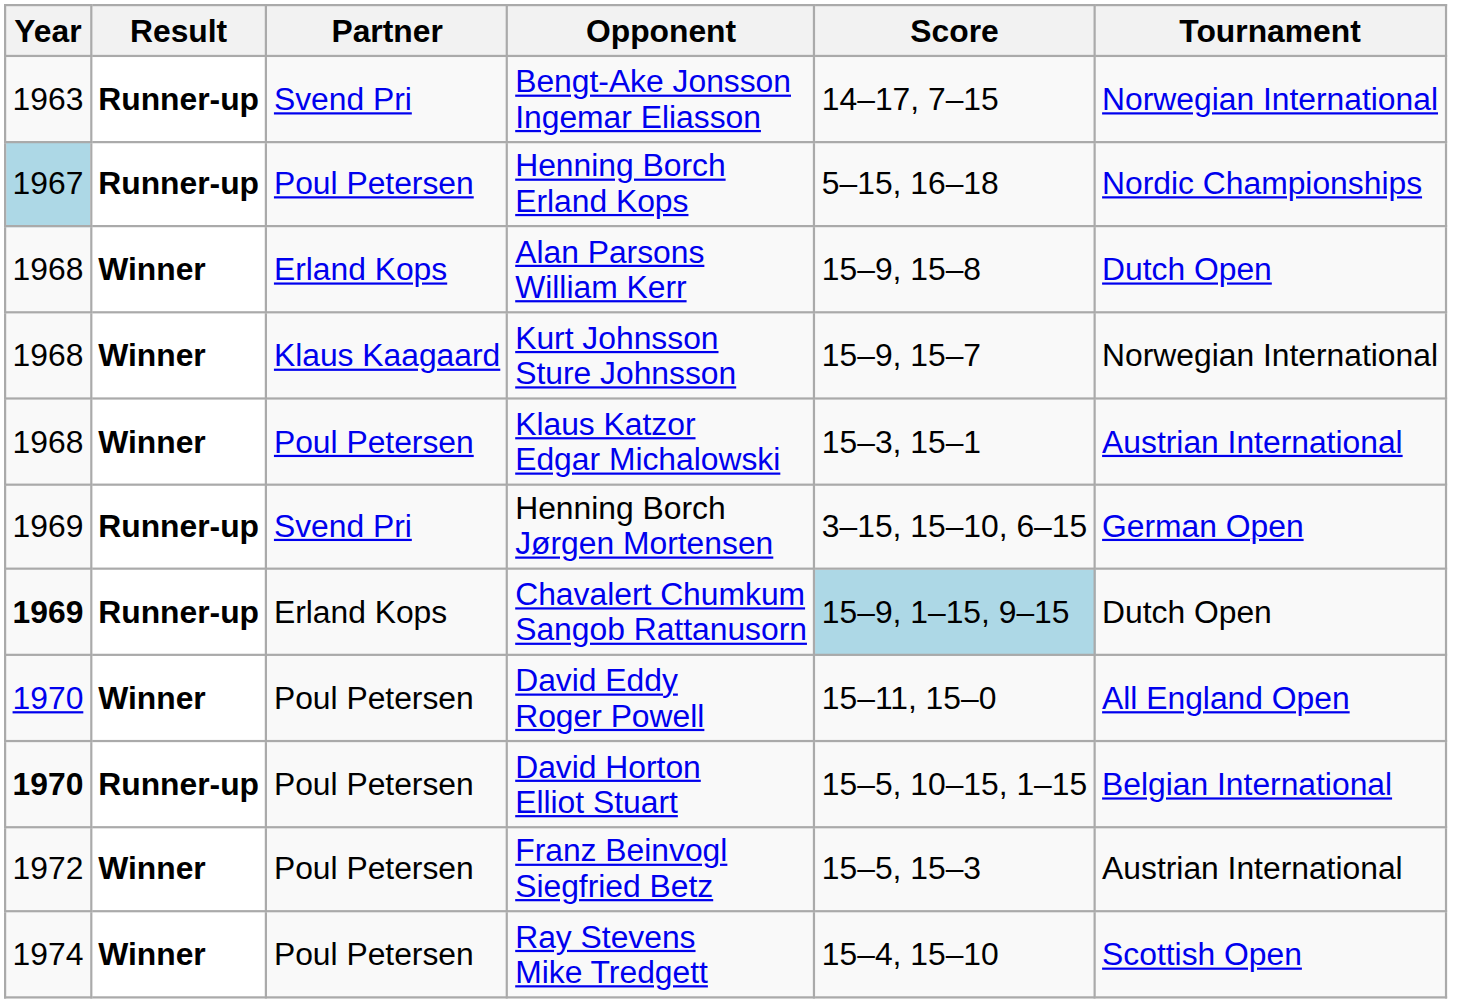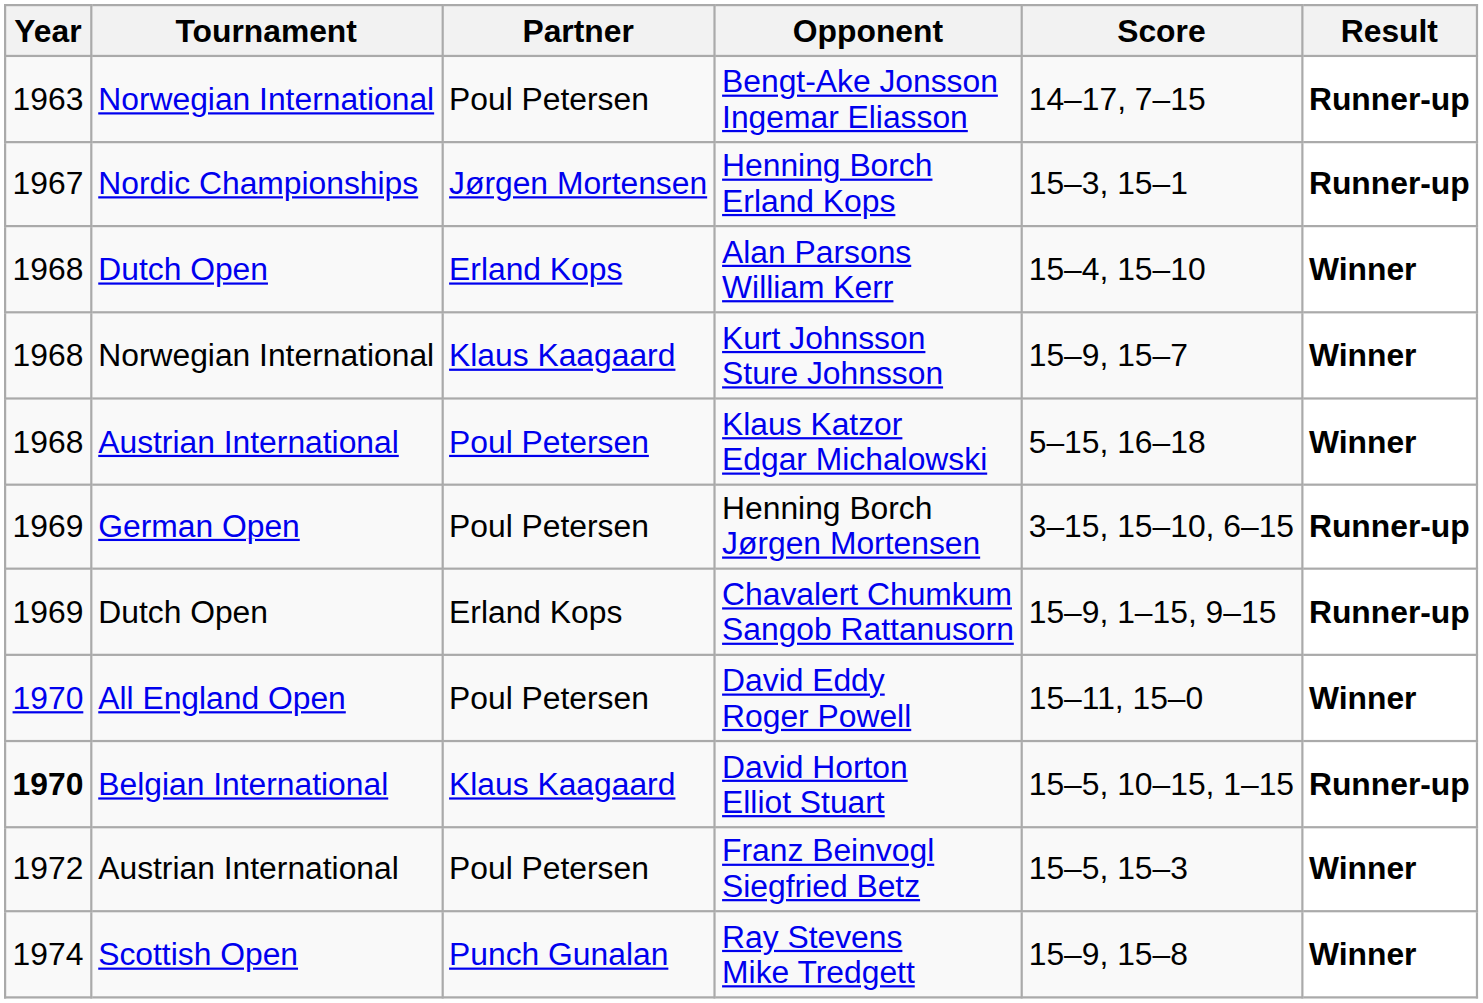columns swapped: Tournament <-> Result
Bengt-Ake Jonsson Ingemar Eliasson | Partner: Svend Pri -> Poul Petersen
Henning Borch Erland Kops | Year: lightblue background -> no background
Henning Borch Erland Kops | Partner: Poul Petersen -> Jørgen Mortensen
Henning Borch Erland Kops | Score: 5–15, 16–18 -> 15–3, 15–1
Alan Parsons William Kerr | Score: 15–9, 15–8 -> 15–4, 15–10
Klaus Katzor Edgar Michalowski | Score: 15–3, 15–1 -> 5–15, 16–18
Henning Borch Jørgen Mortensen | Partner: Svend Pri -> Poul Petersen
Chavalert Chumkum Sangob Rattanusorn | Year: bold -> normal
Chavalert Chumkum Sangob Rattanusorn | Score: lightblue background -> no background
David Horton Elliot Stuart | Partner: Poul Petersen -> Klaus Kaagaard
Ray Stevens Mike Tredgett | Partner: Poul Petersen -> Punch Gunalan
Ray Stevens Mike Tredgett | Score: 15–4, 15–10 -> 15–9, 15–8
